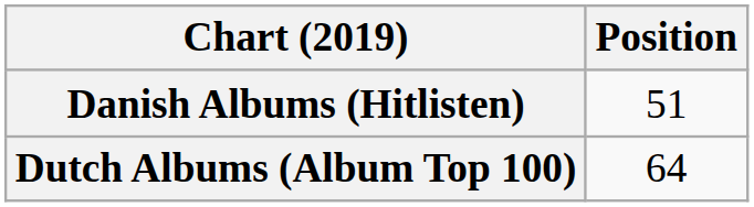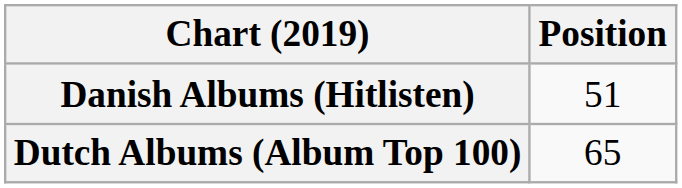Dutch Albums (Album Top 100) | Position: 64 -> 65
